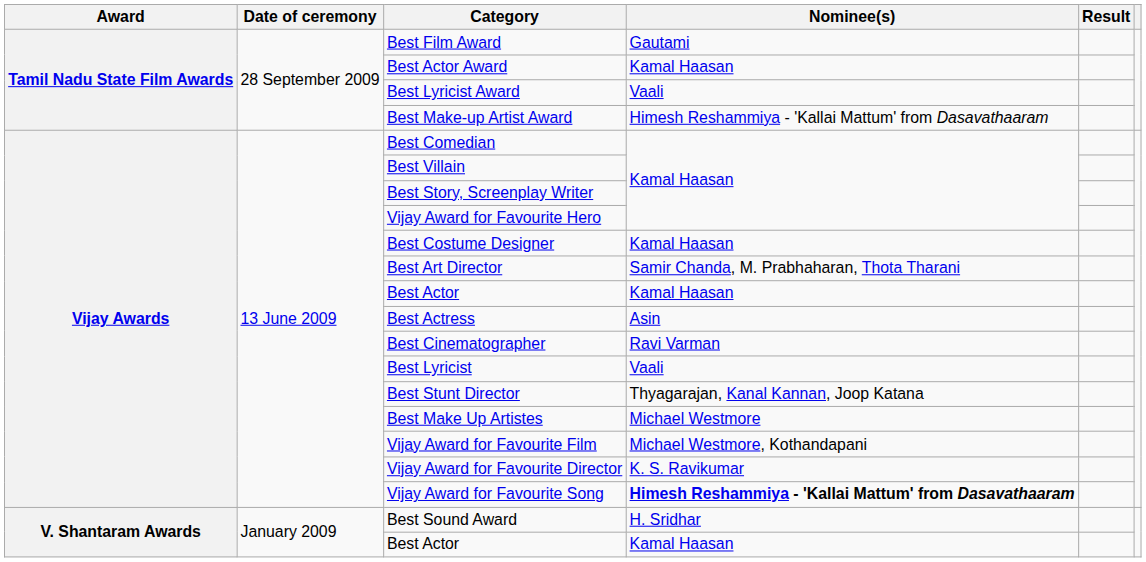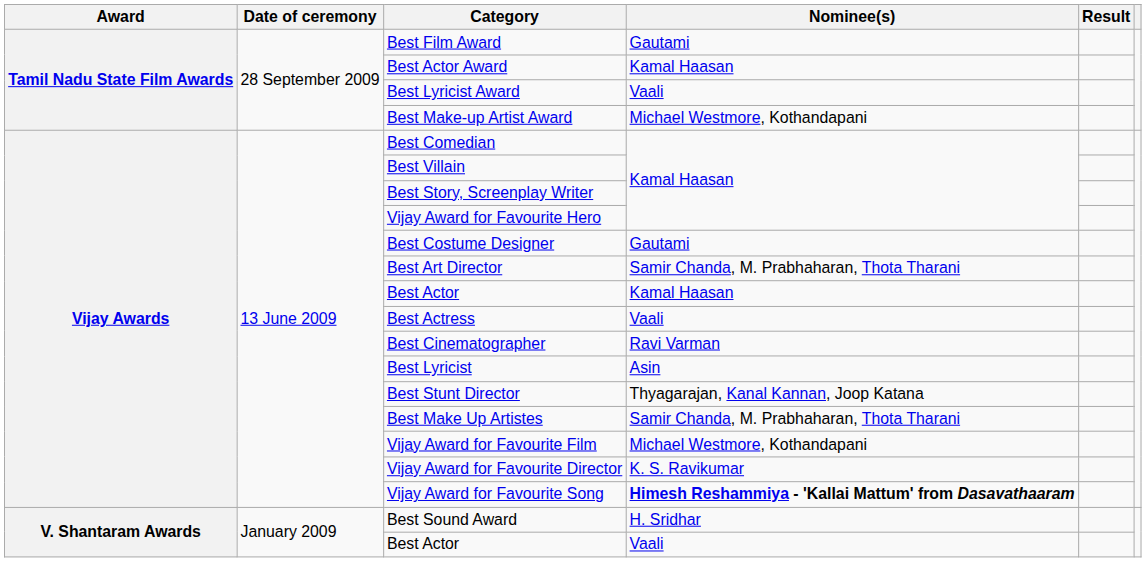Best Make-up Artist Award | Nominee(s): Himesh Reshammiya - 'Kallai Mattum' from Dasavathaaram -> Michael Westmore, Kothandapani
Best Costume Designer | Nominee(s): Kamal Haasan -> Gautami
Best Actress | Nominee(s): Asin -> Vaali
Best Lyricist | Nominee(s): Vaali -> Asin
Best Make Up Artistes | Nominee(s): Michael Westmore -> Samir Chanda, M. Prabhaharan, Thota Tharani
V. Shantaram Awards / Best Actor | Nominee(s): Kamal Haasan -> Vaali
